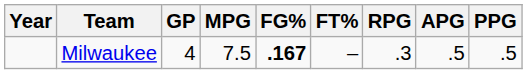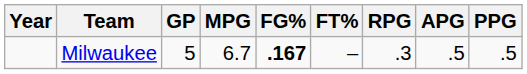Milwaukee | GP: 4 -> 5
Milwaukee | MPG: 7.5 -> 6.7
